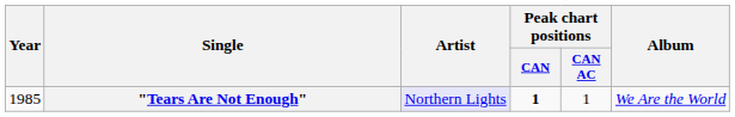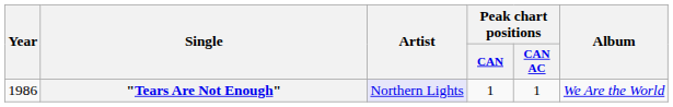"Tears Are Not Enough" | Year: 1985 -> 1986
"Tears Are Not Enough" | Peak chart positions / CAN: bold -> normal
